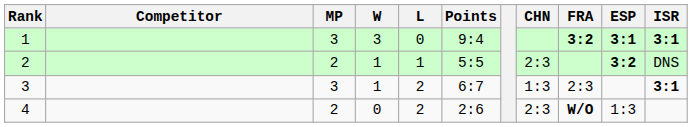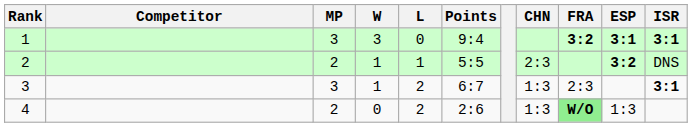4 | CHN: 2:3 -> 1:3
4 | FRA: no background -> lightgreen background
